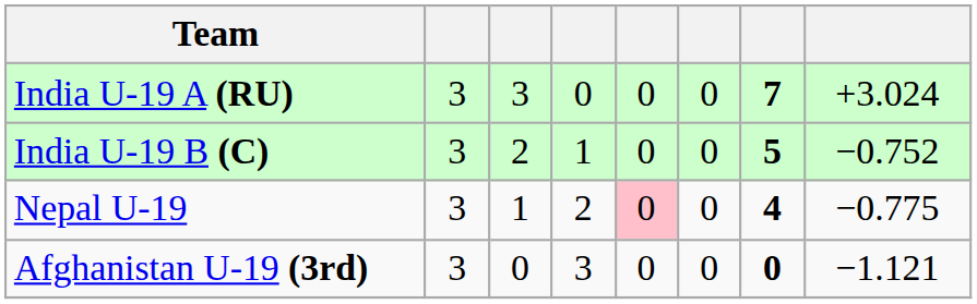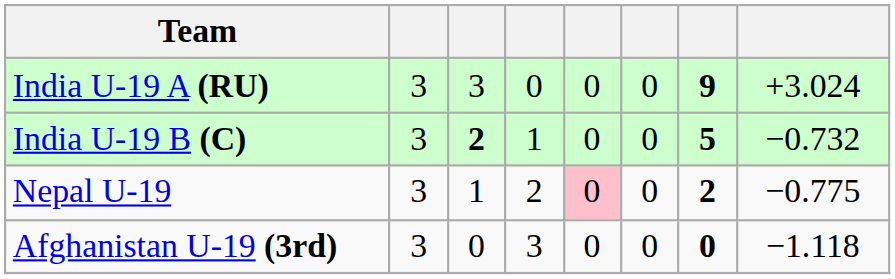India U-19 A (RU) | column 7: 7 -> 9
India U-19 B (C) | column 3: normal -> bold
India U-19 B (C) | column 8: −0.752 -> −0.732
Nepal U-19 | column 7: 4 -> 2
Afghanistan U-19 (3rd) | column 8: −1.121 -> −1.118
